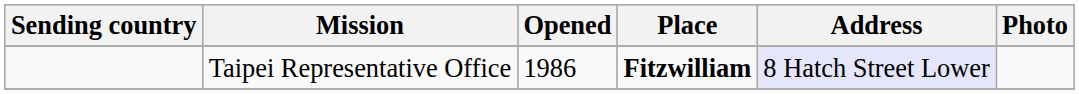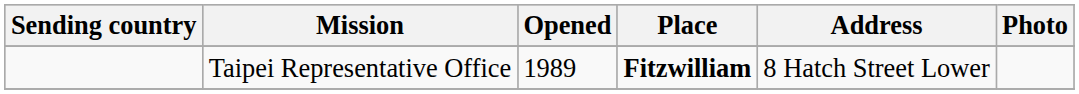Taipei Representative Office | Opened: 1986 -> 1989
Taipei Representative Office | Address: lavender background -> no background
